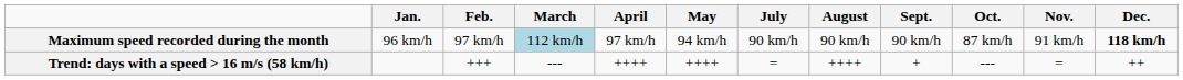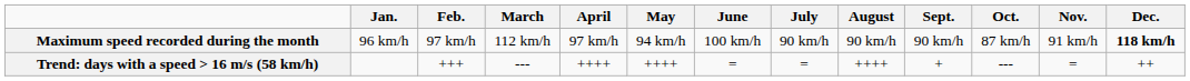+ column: June | 100 km/h | =
Maximum speed recorded during the month | March: lightblue background -> no background
